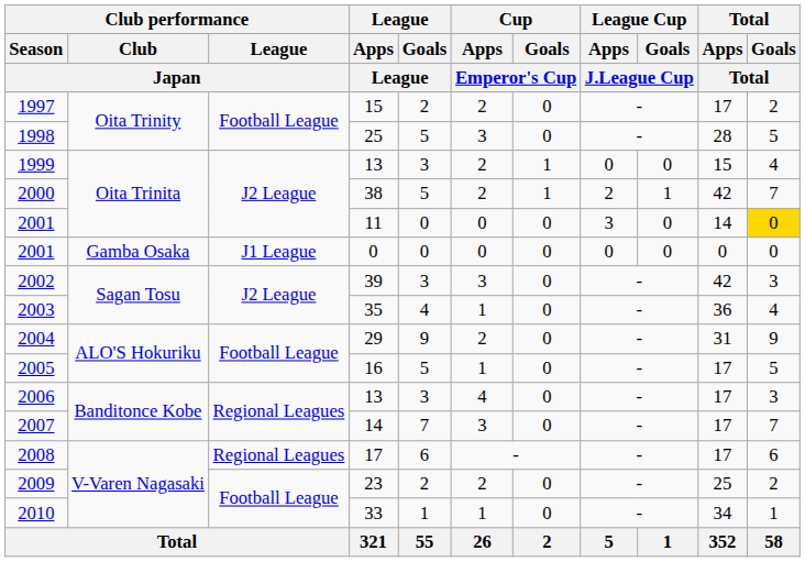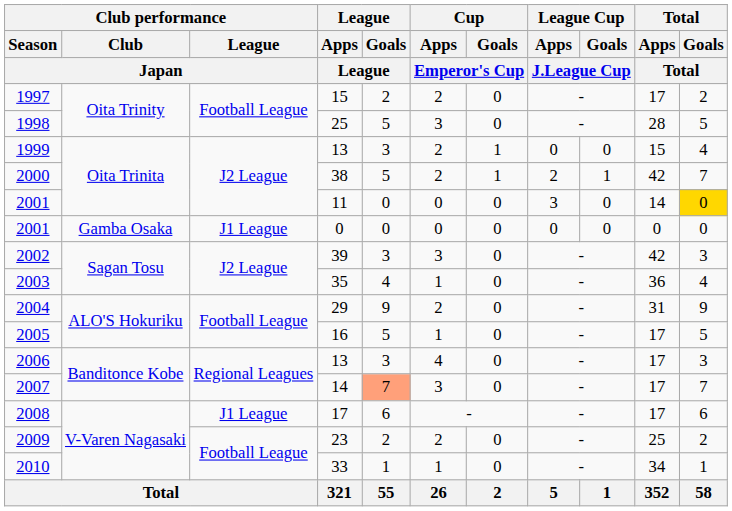2007 | League / Goals / League: no background -> lightsalmon background
2008 | Club performance / League / Japan: Regional Leagues -> J1 League
